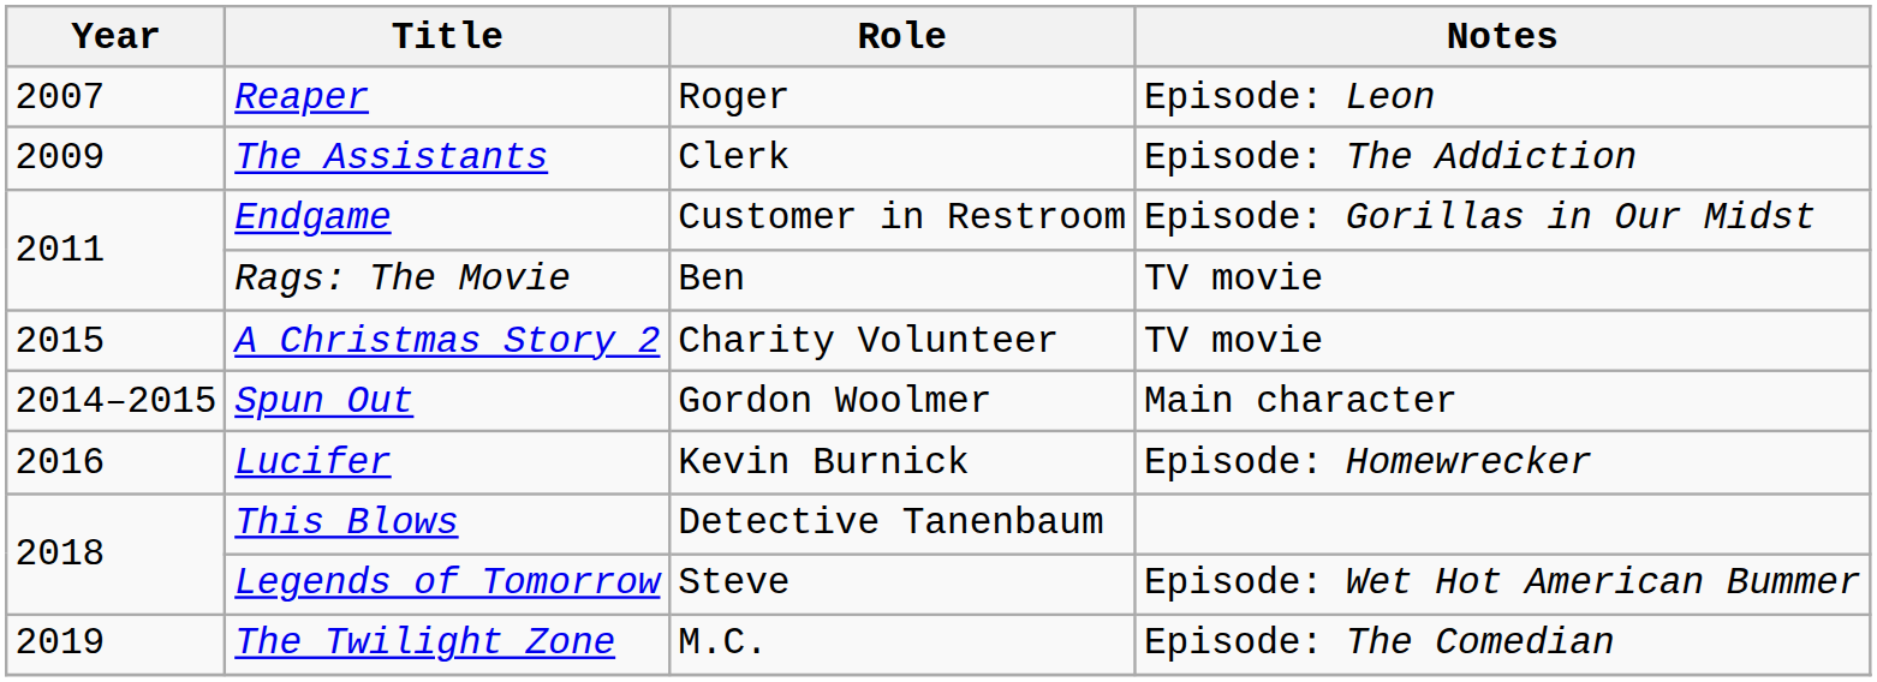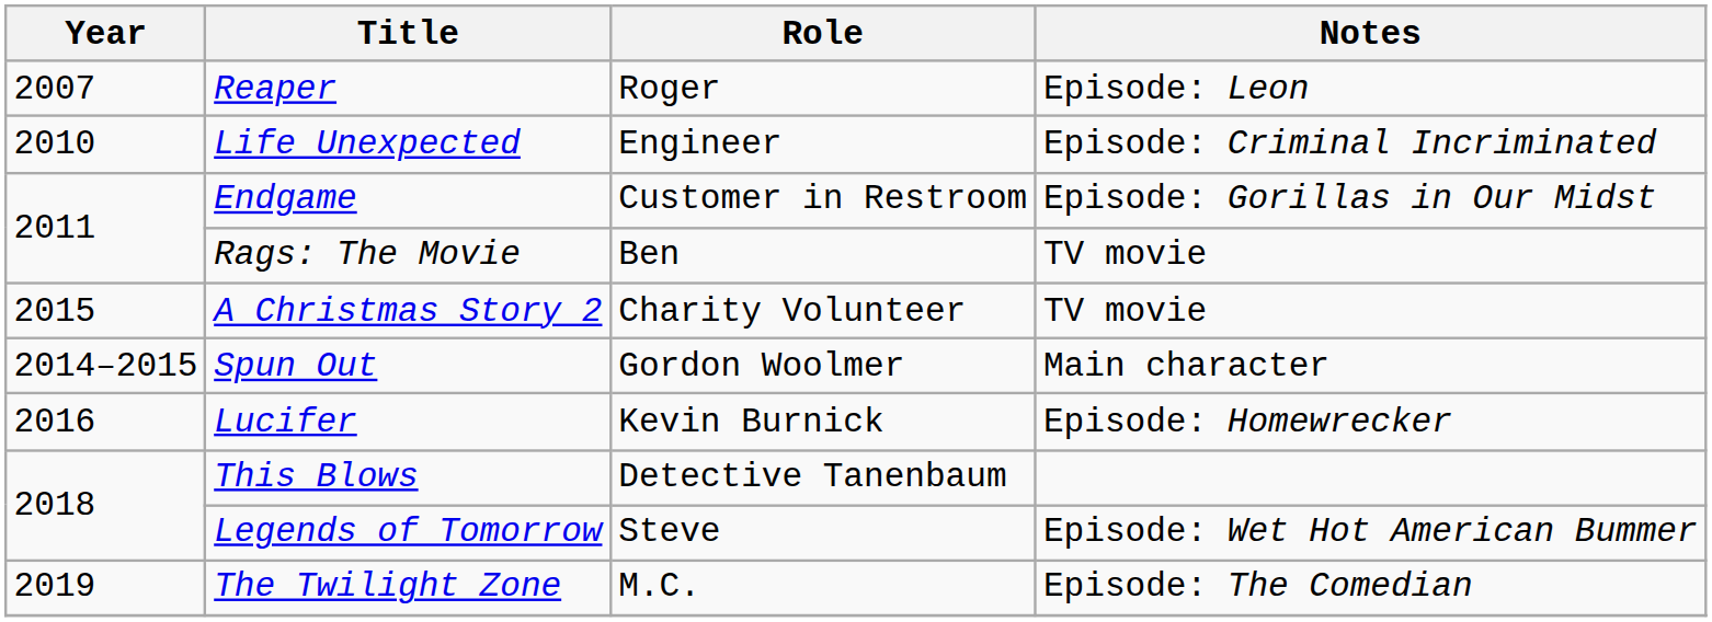- row: 2009 | The Assistants | Clerk | Episode: The Addiction
+ row: 2010 | Life Unexpected | Engineer | Episode: Criminal Incriminated
